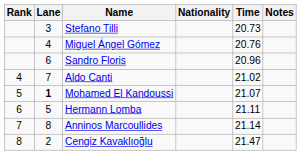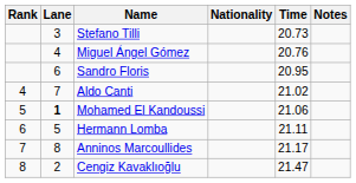Sandro Floris | Time: 20.96 -> 20.95
Mohamed El Kandoussi | Time: 21.07 -> 21.06
Anninos Marcoullides | Time: 21.14 -> 21.17
